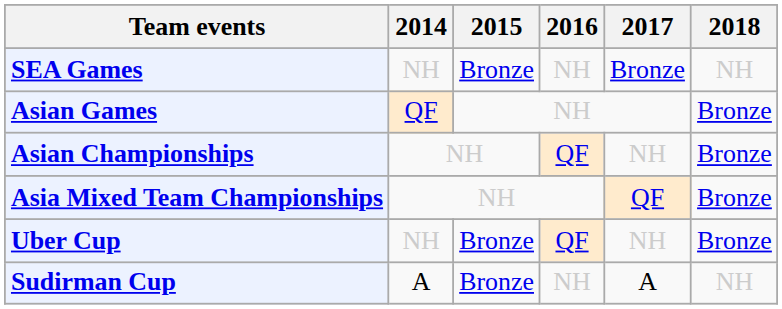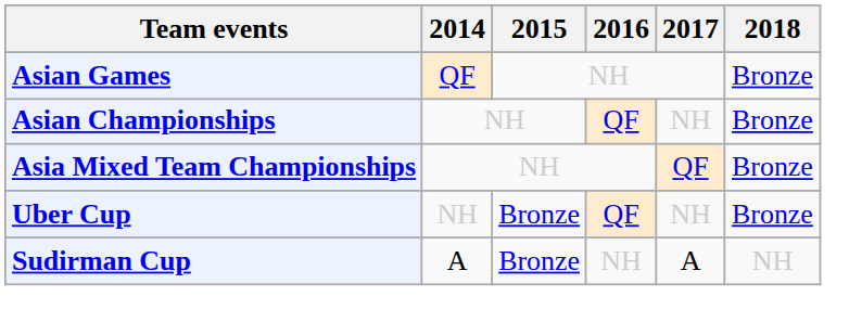- row: SEA Games | NH | Bronze | NH | Bronze | NH
